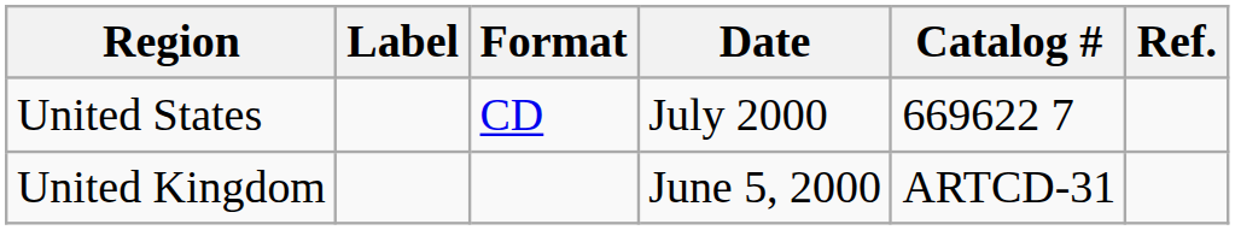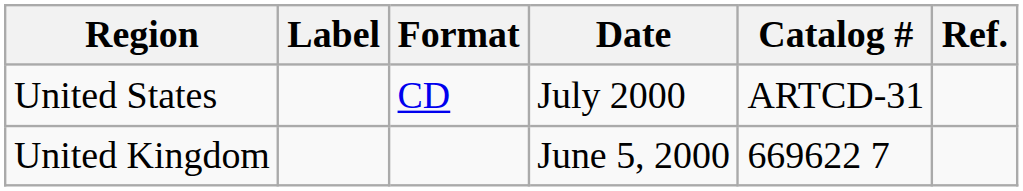United States | Catalog #: 669622 7 -> ARTCD-31
United Kingdom | Catalog #: ARTCD-31 -> 669622 7
